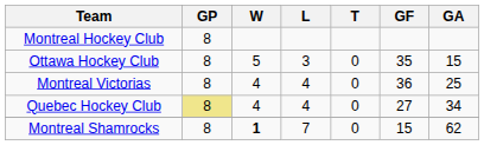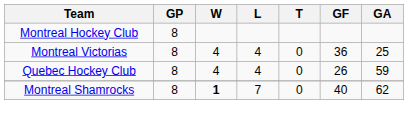- row: Ottawa Hockey Club | 8 | 5 | 3 | 0 | 35 | 15
Quebec Hockey Club | GP: khaki background -> no background
Quebec Hockey Club | GF: 27 -> 26
Quebec Hockey Club | GA: 34 -> 59
Montreal Shamrocks | GF: 15 -> 40
